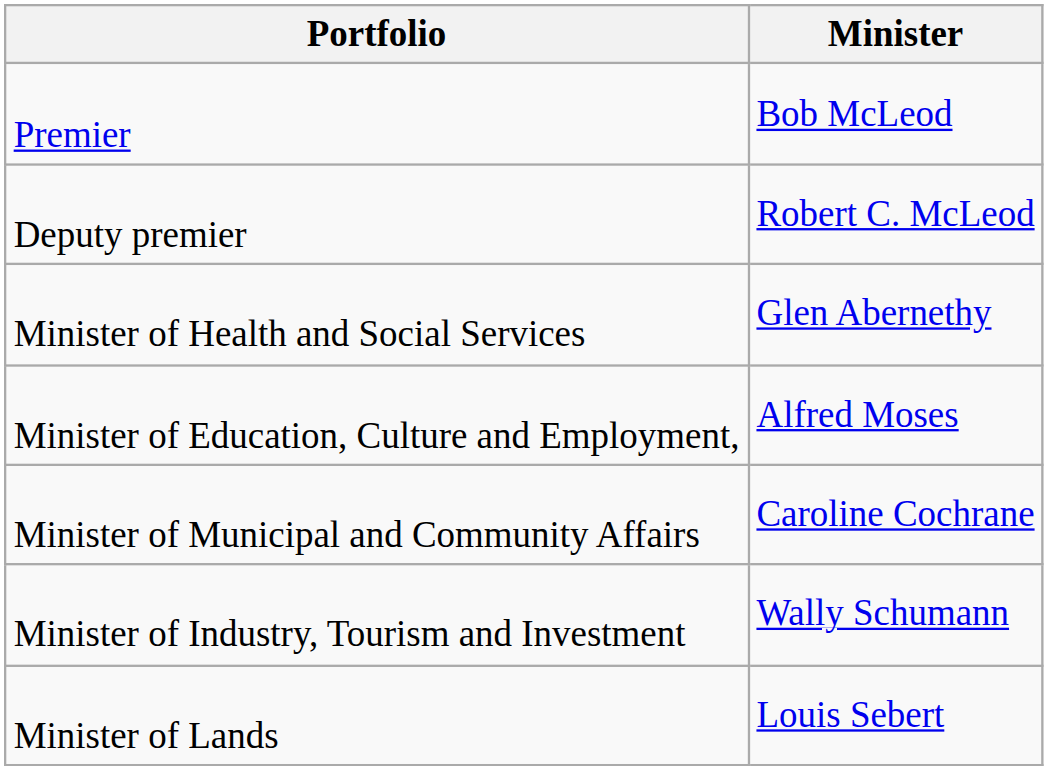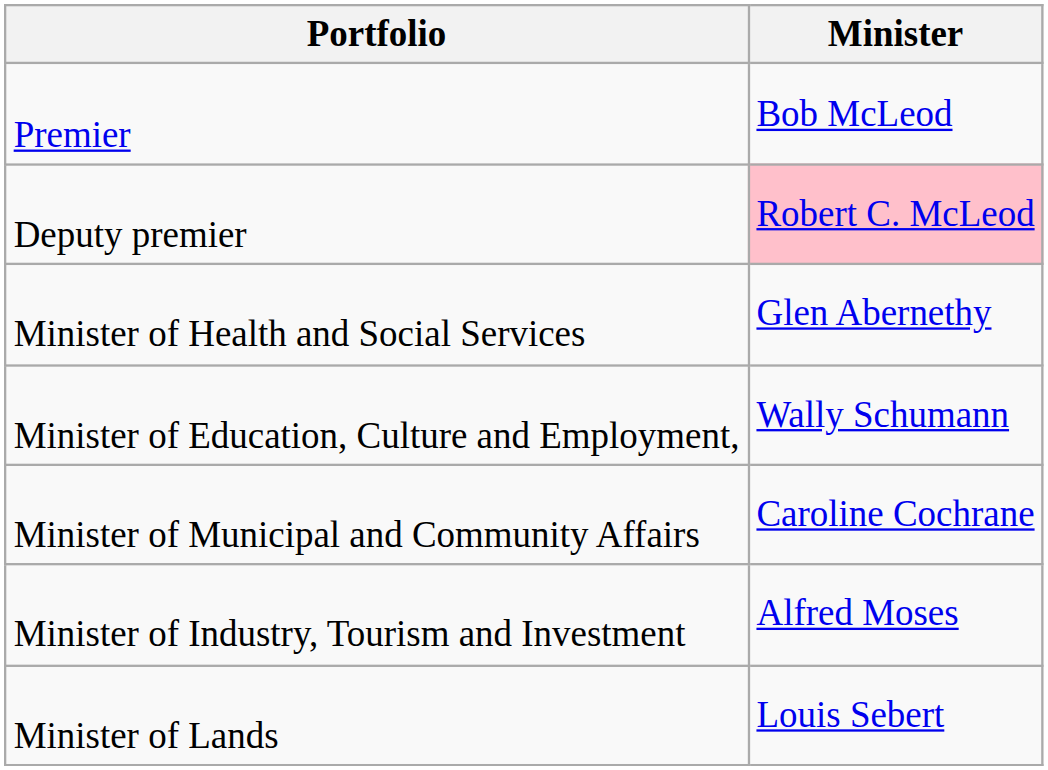Deputy premier | column 2: no background -> pink background
Minister of Education, Culture and Employment, | column 2: Alfred Moses -> Wally Schumann
Minister of Industry, Tourism and Investment | column 2: Wally Schumann -> Alfred Moses
